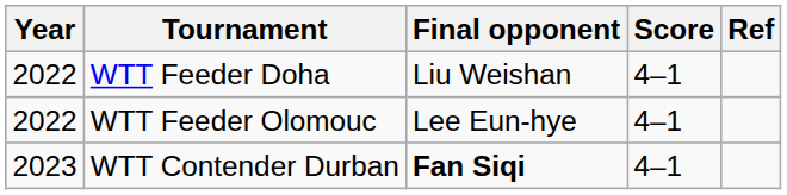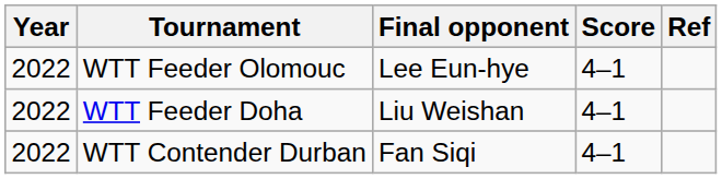rows swapped: WTT Feeder Doha <-> WTT Feeder Olomouc
WTT Contender Durban | Year: 2023 -> 2022
WTT Contender Durban | Final opponent: bold -> normal
